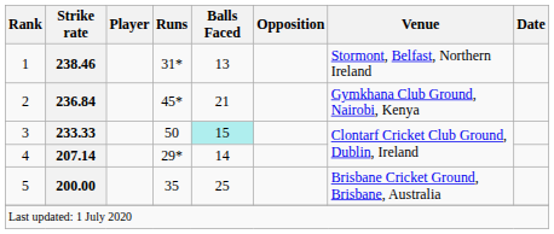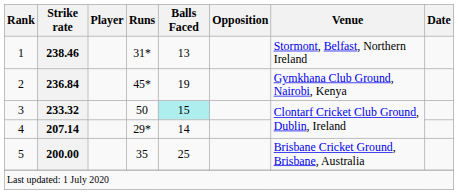2 | Balls Faced: 21 -> 19
3 | Strike rate: 233.33 -> 233.32
